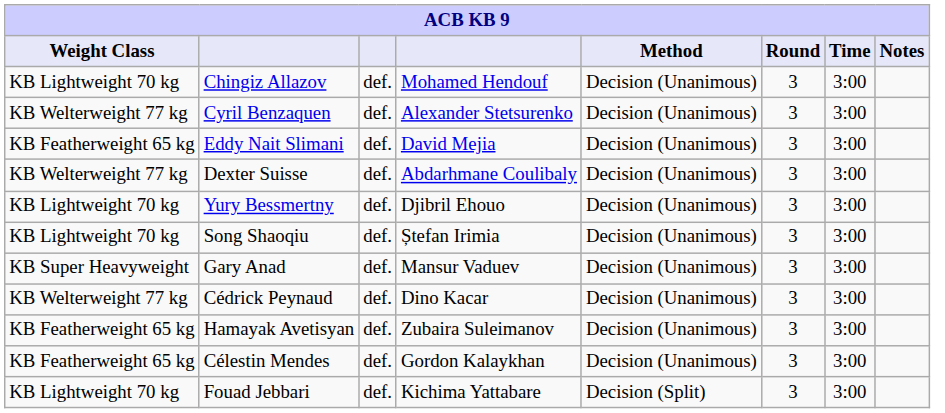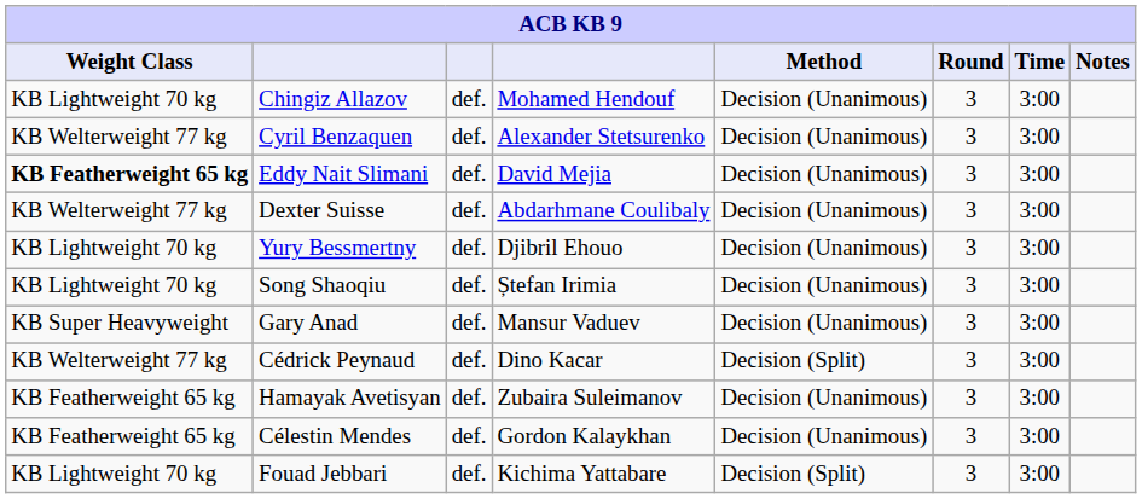Eddy Nait Slimani | Weight Class: normal -> bold
Cédrick Peynaud | Method: Decision (Unanimous) -> Decision (Split)
